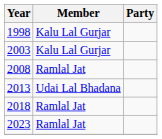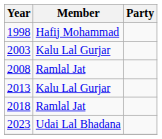1998 | Member: Kalu Lal Gurjar -> Hafij Mohammad
2013 | Member: Udai Lal Bhadana -> Kalu Lal Gurjar
2023 | Member: Ramlal Jat -> Udai Lal Bhadana
